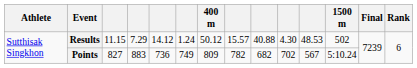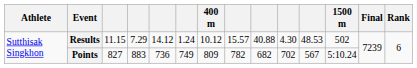Results | 400 m: 50.12 -> 10.12
